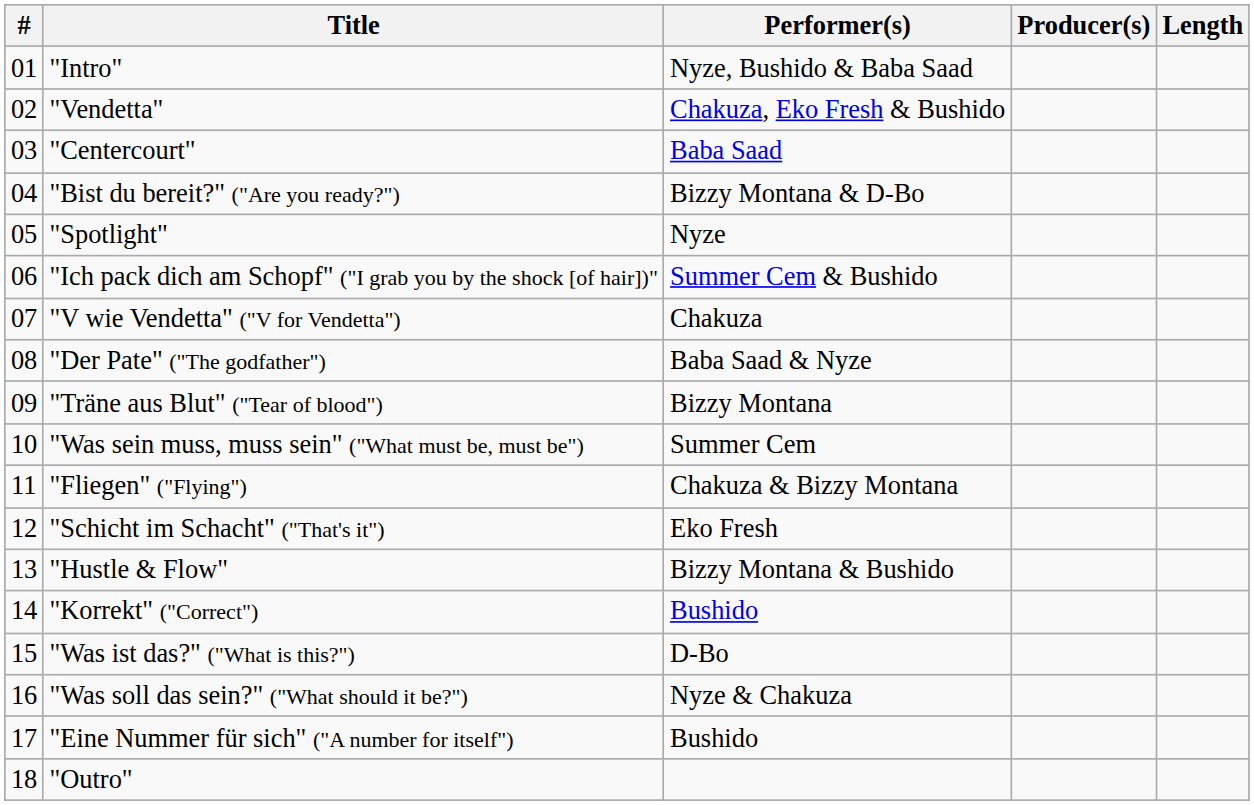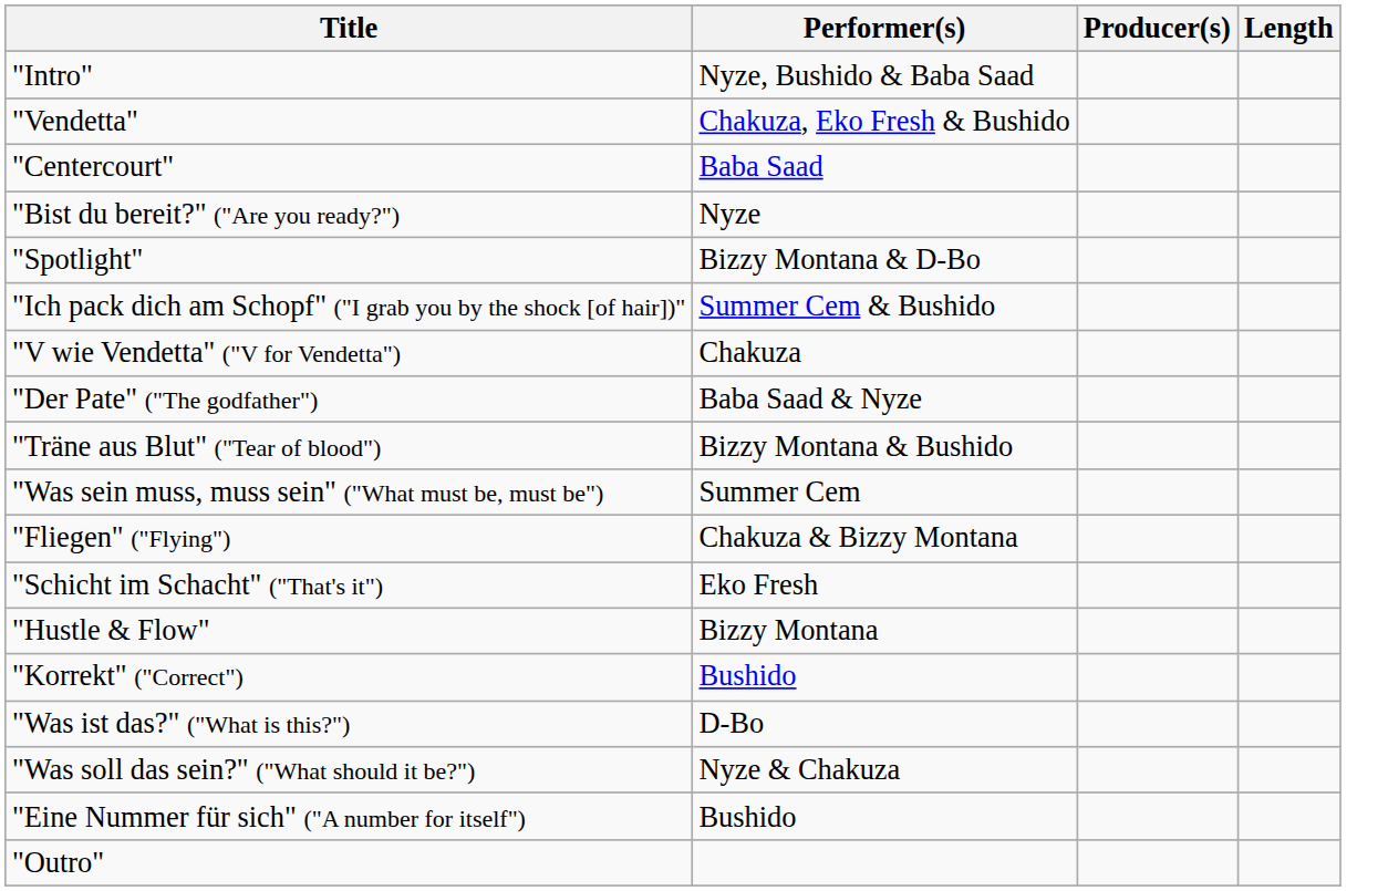- column: # | 01 | 02 | 03 | 04 | 05 | 06 | 07 | 08 | 09 | 10 | 11 | 12 | 13 | 14 | 15 | 16 | 17 | 18
"Bist du bereit?" ("Are you ready?") | Performer(s): Bizzy Montana & D-Bo -> Nyze
"Spotlight" | Performer(s): Nyze -> Bizzy Montana & D-Bo
"Träne aus Blut" ("Tear of blood") | Performer(s): Bizzy Montana -> Bizzy Montana & Bushido
"Hustle & Flow" | Performer(s): Bizzy Montana & Bushido -> Bizzy Montana
